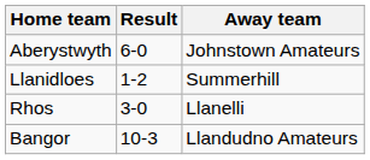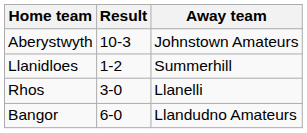Aberystwyth | Result: 6-0 -> 10-3
Bangor | Result: 10-3 -> 6-0
